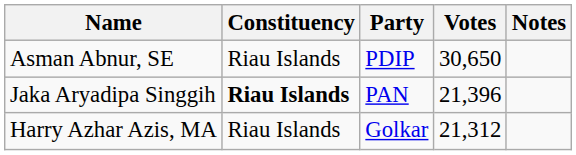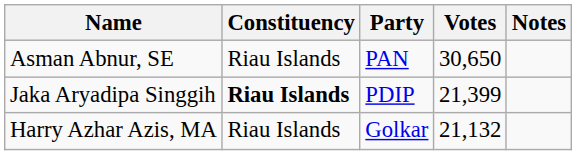Asman Abnur, SE | Party: PDIP -> PAN
Jaka Aryadipa Singgih | Party: PAN -> PDIP
Jaka Aryadipa Singgih | Votes: 21,396 -> 21,399
Harry Azhar Azis, MA | Votes: 21,312 -> 21,132
